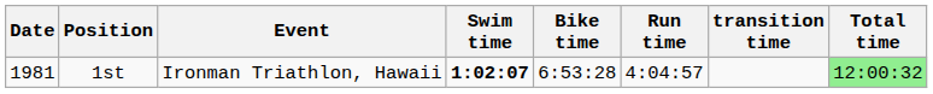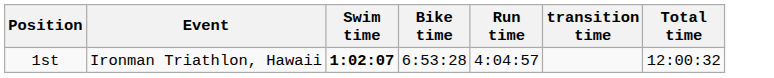- column: Date | 1981
1st | Total time: lightgreen background -> no background
